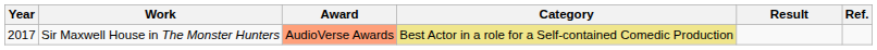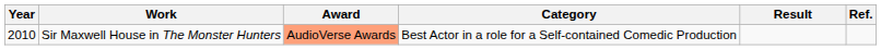Sir Maxwell House in The Monster Hunters | Year: 2017 -> 2010
Sir Maxwell House in The Monster Hunters | Category: khaki background -> no background
